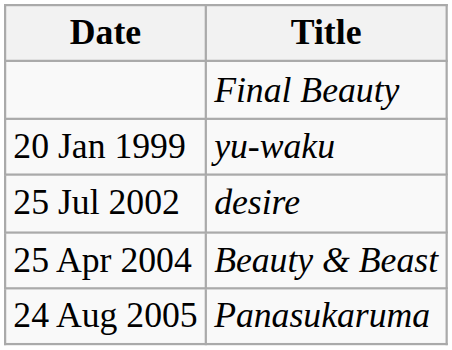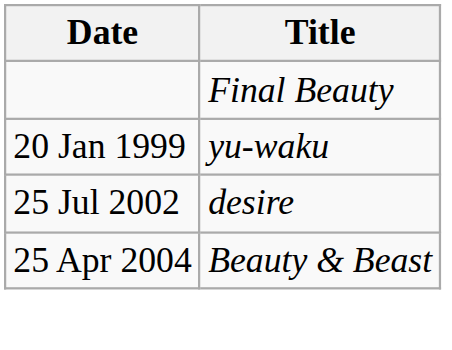- row: 24 Aug 2005 | Panasukaruma
